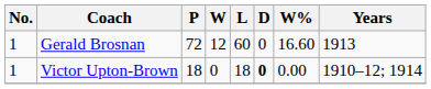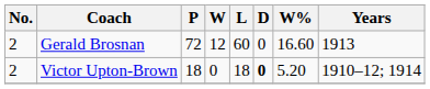Gerald Brosnan | No.: 1 -> 2
Victor Upton-Brown | No.: 1 -> 2
Victor Upton-Brown | W%: 0.00 -> 5.20
